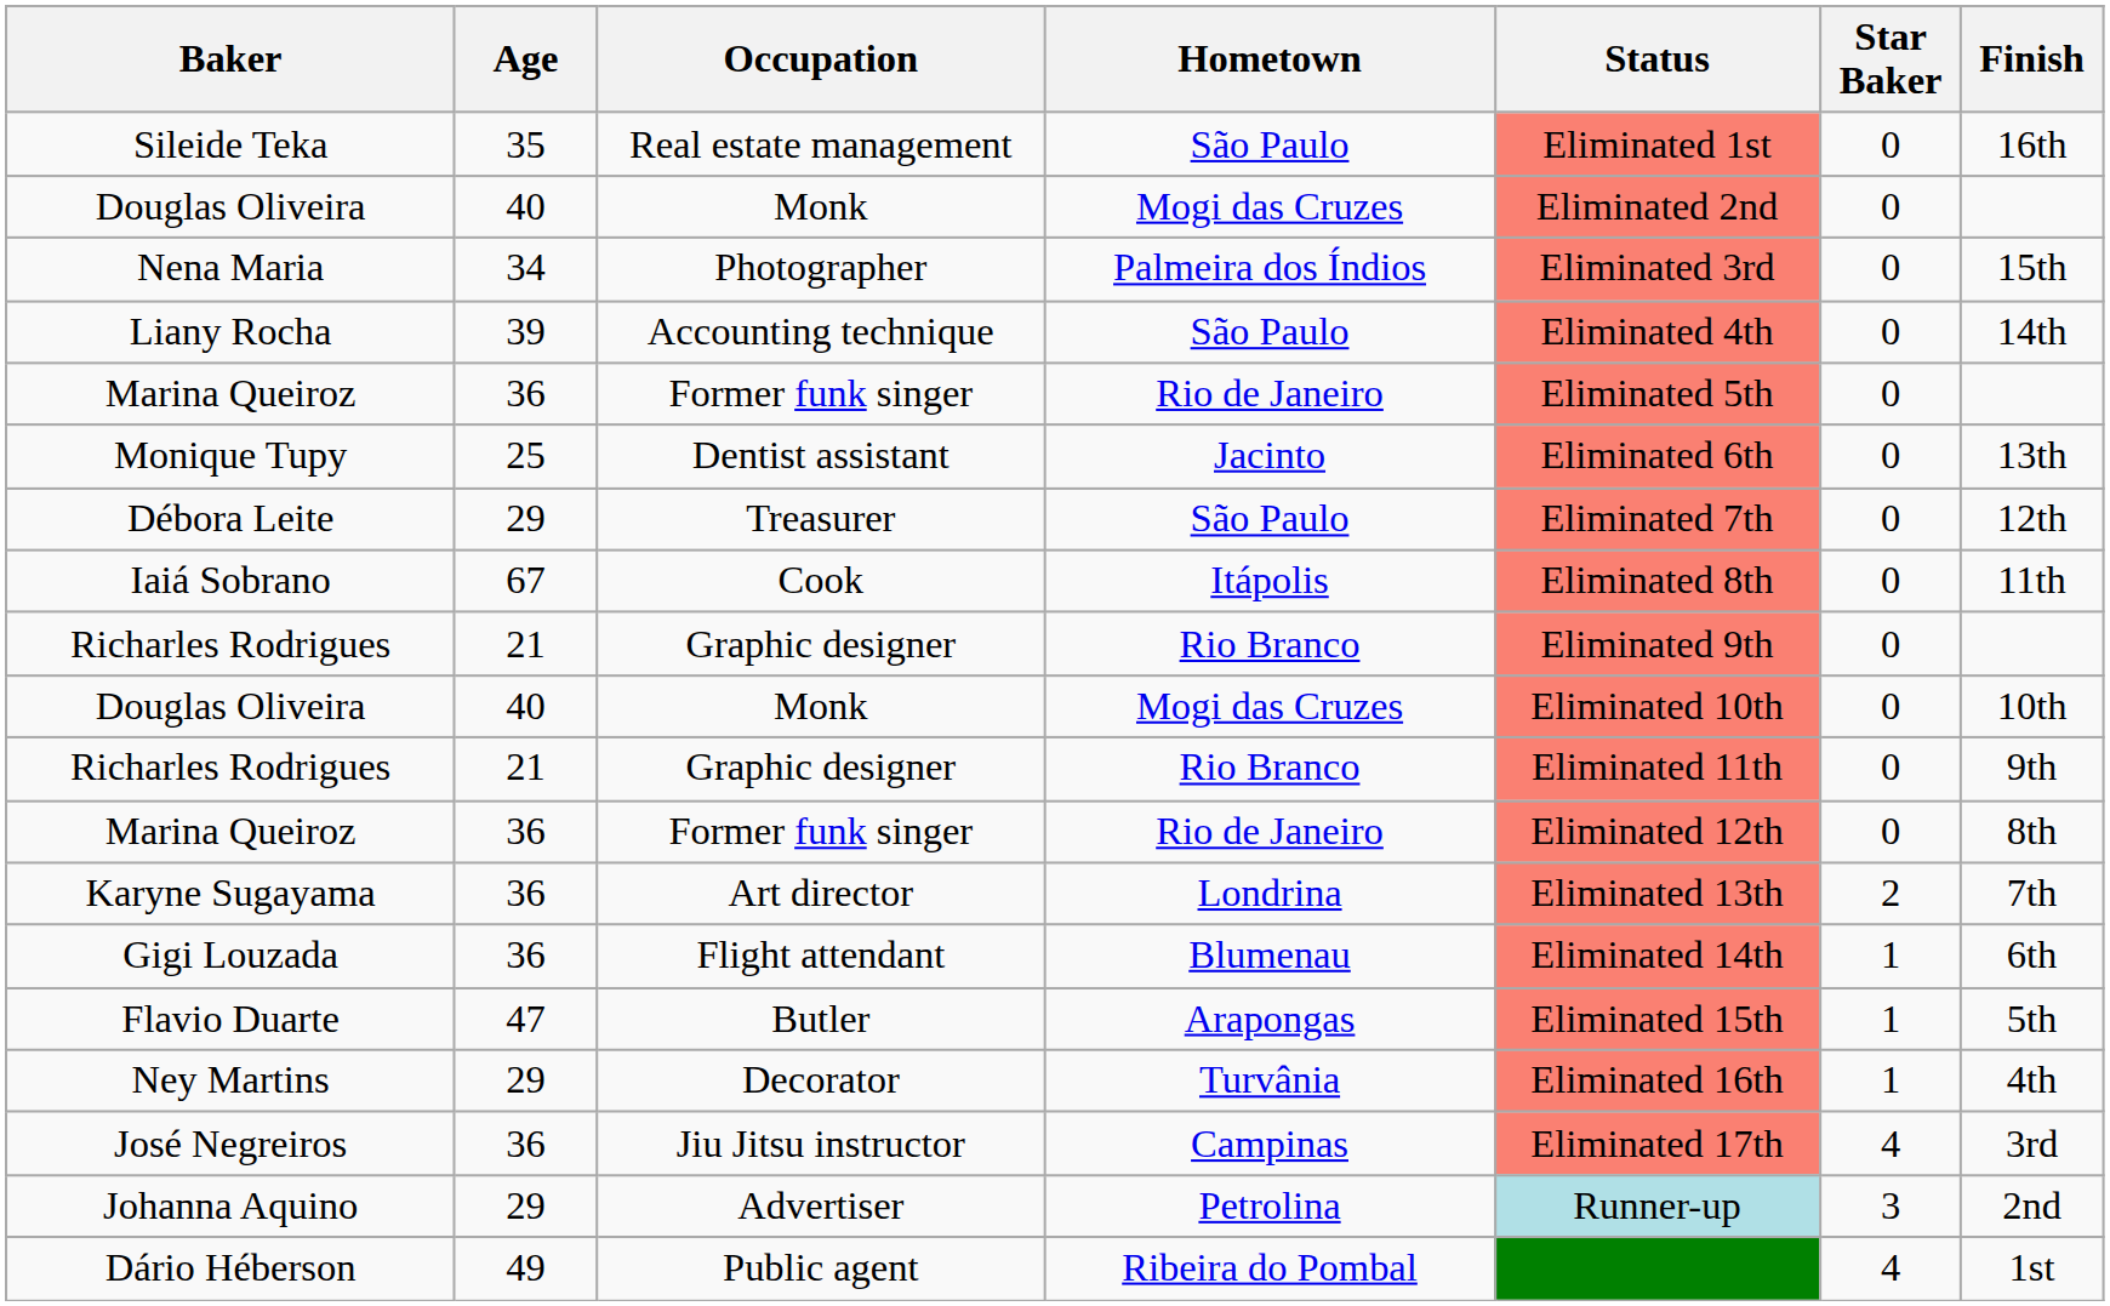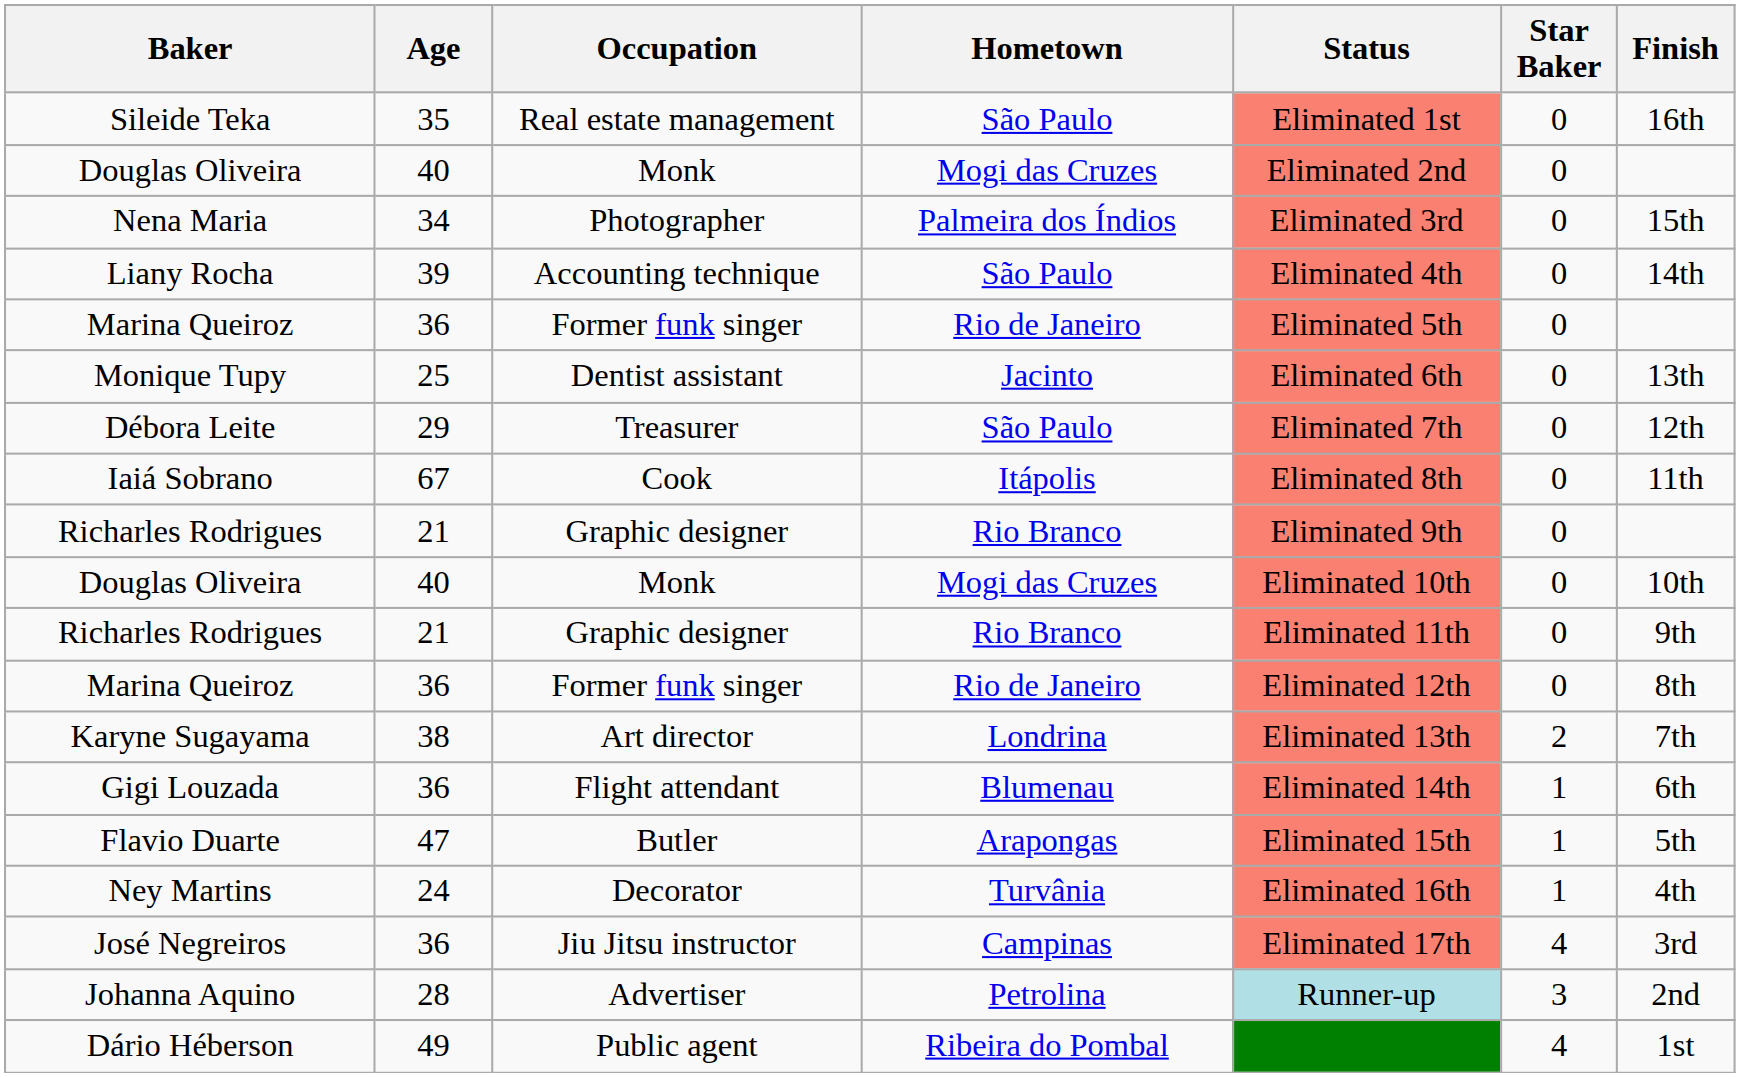Karyne Sugayama | Age: 36 -> 38
Ney Martins | Age: 29 -> 24
Johanna Aquino | Age: 29 -> 28
